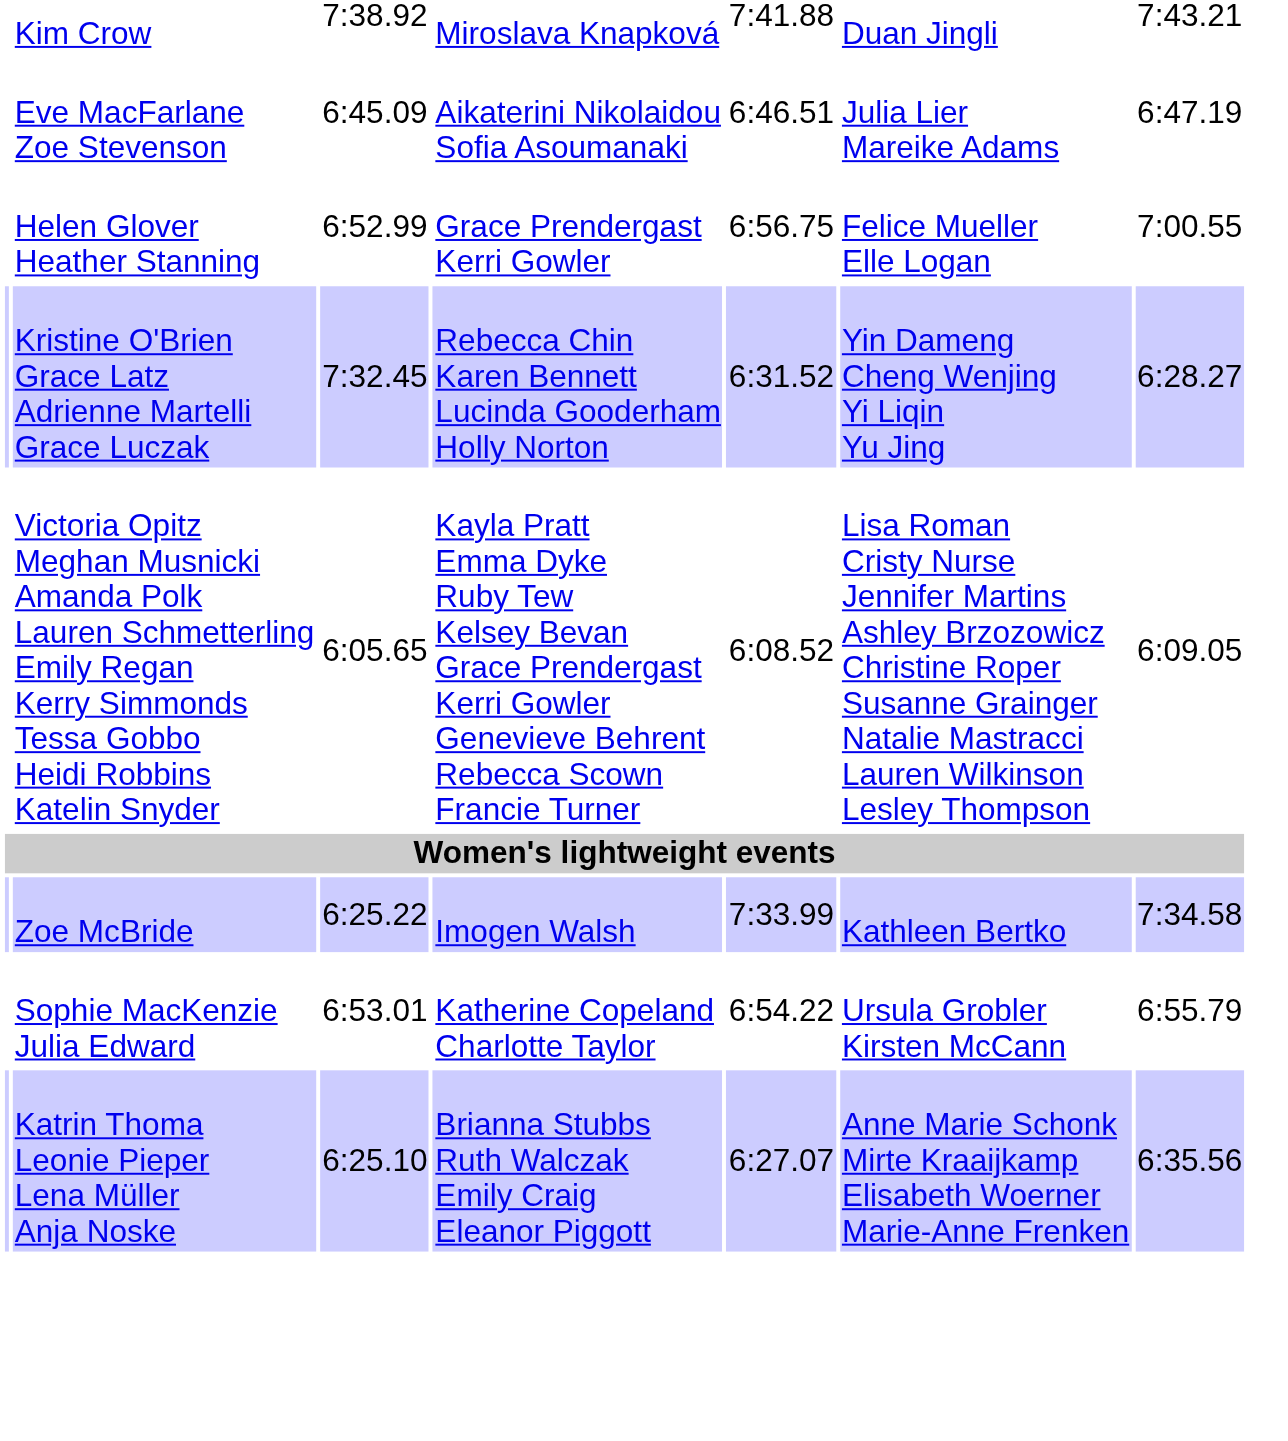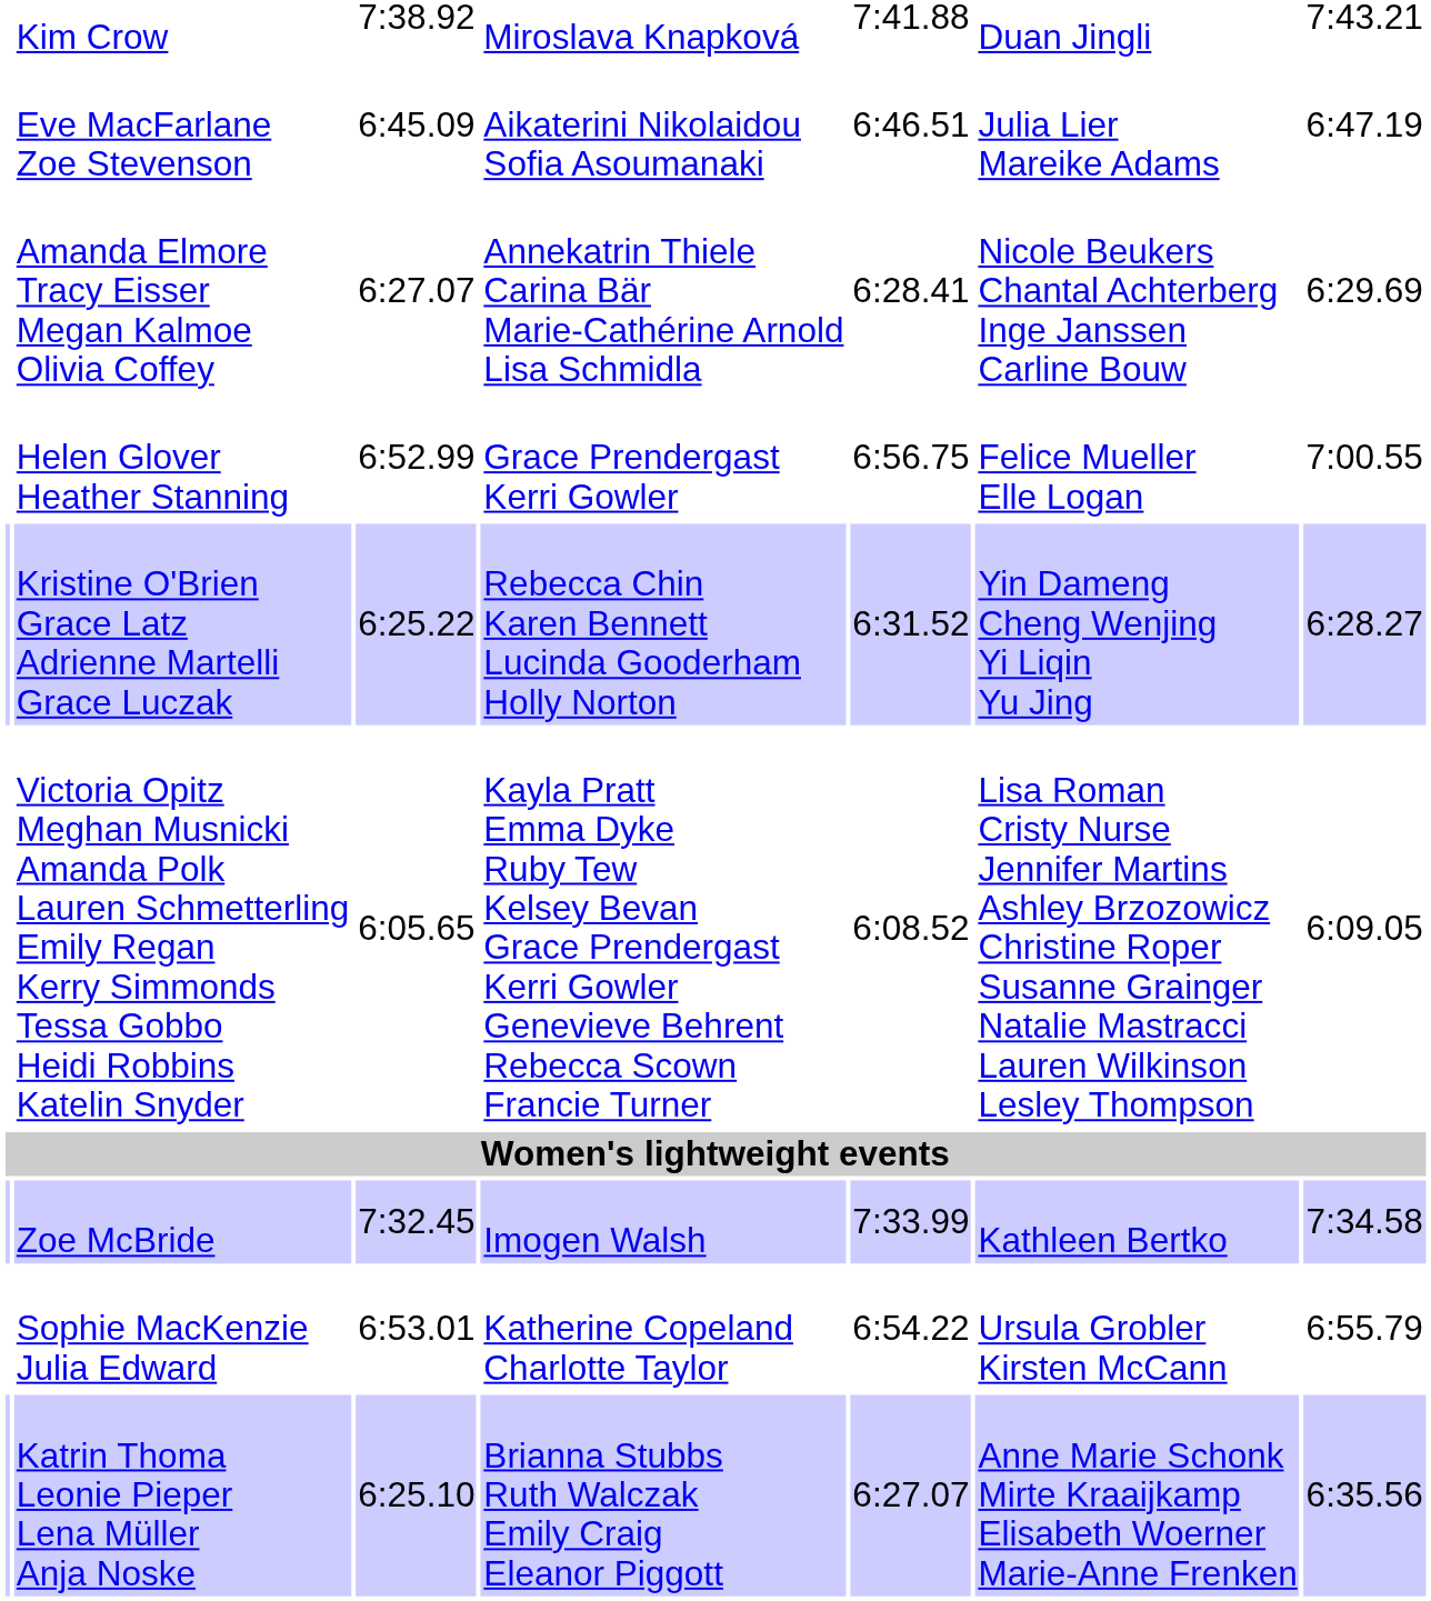+ row: Amanda Elmore Tracy Eisser Megan Kalmoe Olivia Coffey | 6:27.07 | Annekatrin Thiele Carina Bär Marie-Cathérine Arnold Lisa Schmidla | 6:28.41 | Nicole Beukers Chantal Achterberg Inge Janssen Carline Bouw | 6:29.69
Kristine O'Brien Grace Latz Adrienne Martelli Grace Luczak | column 3: 7:32.45 -> 6:25.22
Zoe McBride | column 3: 6:25.22 -> 7:32.45
